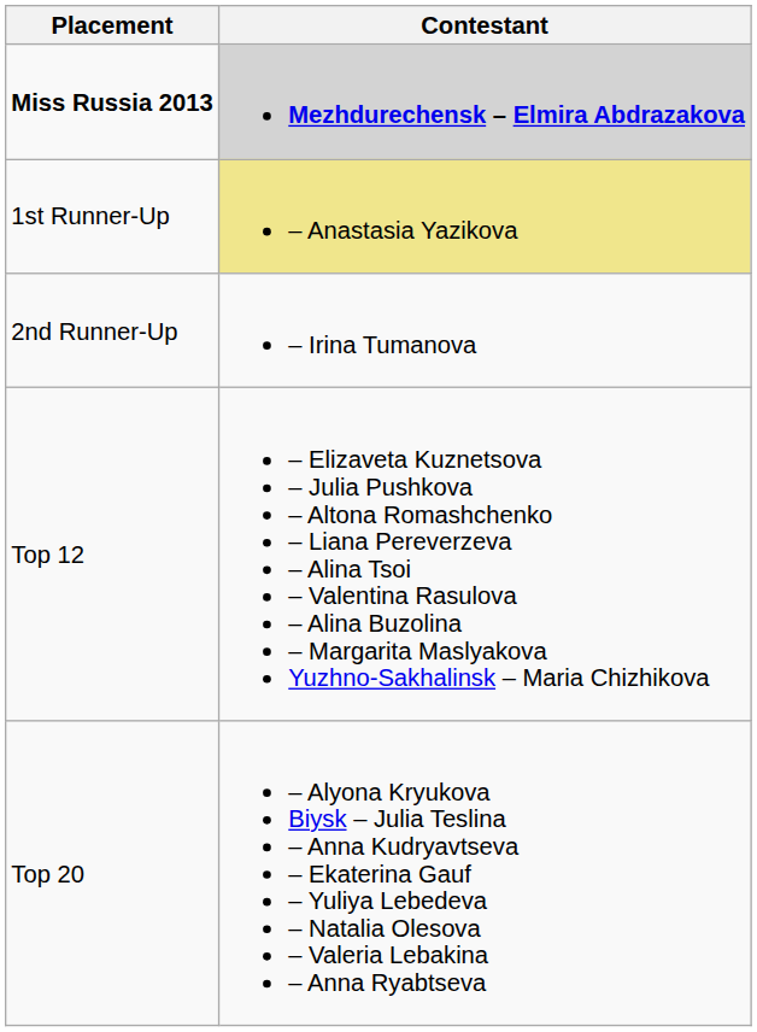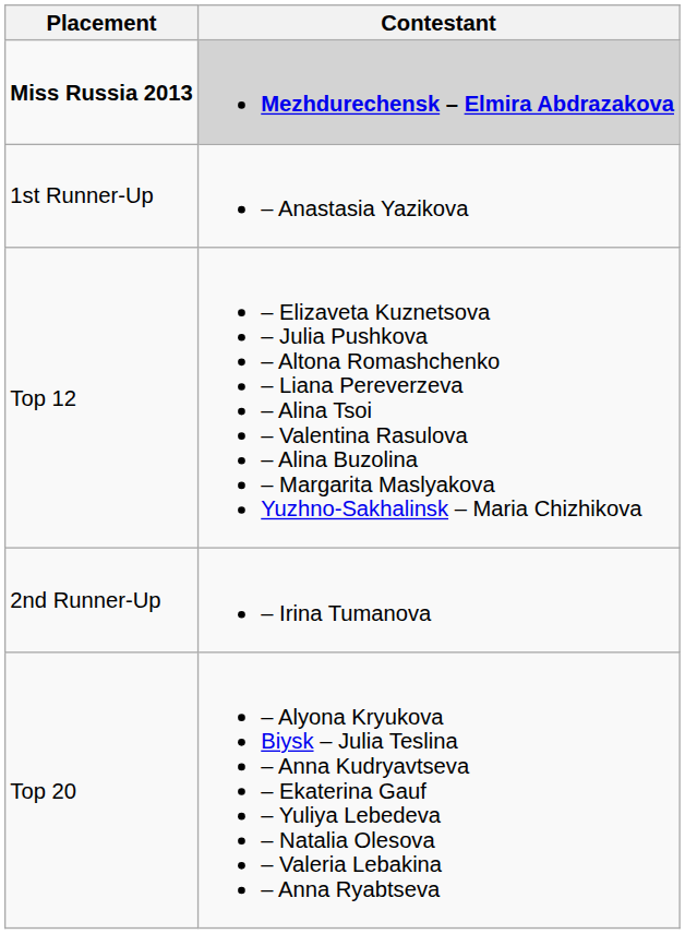1st Runner-Up | Contestant: khaki background -> no background
rows swapped: 2nd Runner-Up <-> Top 12
